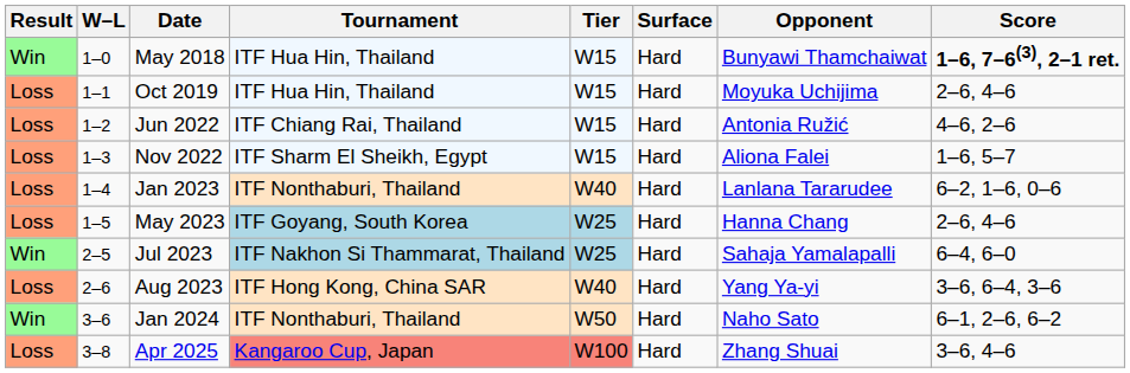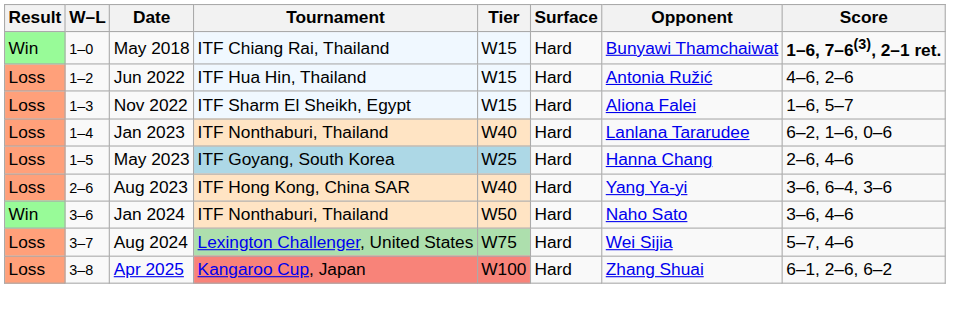May 2018 | Tournament: ITF Hua Hin, Thailand -> ITF Chiang Rai, Thailand
- row: Loss | 1–1 | Oct 2019 | ITF Hua Hin, Thailand | W15 | Hard | Moyuka Uchijima | 2–6, 4–6
Jun 2022 | Tournament: ITF Chiang Rai, Thailand -> ITF Hua Hin, Thailand
- row: Win | 2–5 | Jul 2023 | ITF Nakhon Si Thammarat, Thailand | W25 | Hard | Sahaja Yamalapalli | 6–4, 6–0
Jan 2024 | Score: 6–1, 2–6, 6–2 -> 3–6, 4–6
+ row: Loss | 3–7 | Aug 2024 | Lexington Challenger, United States | W75 | Hard | Wei Sijia | 5–7, 4–6
Apr 2025 | Score: 3–6, 4–6 -> 6–1, 2–6, 6–2
